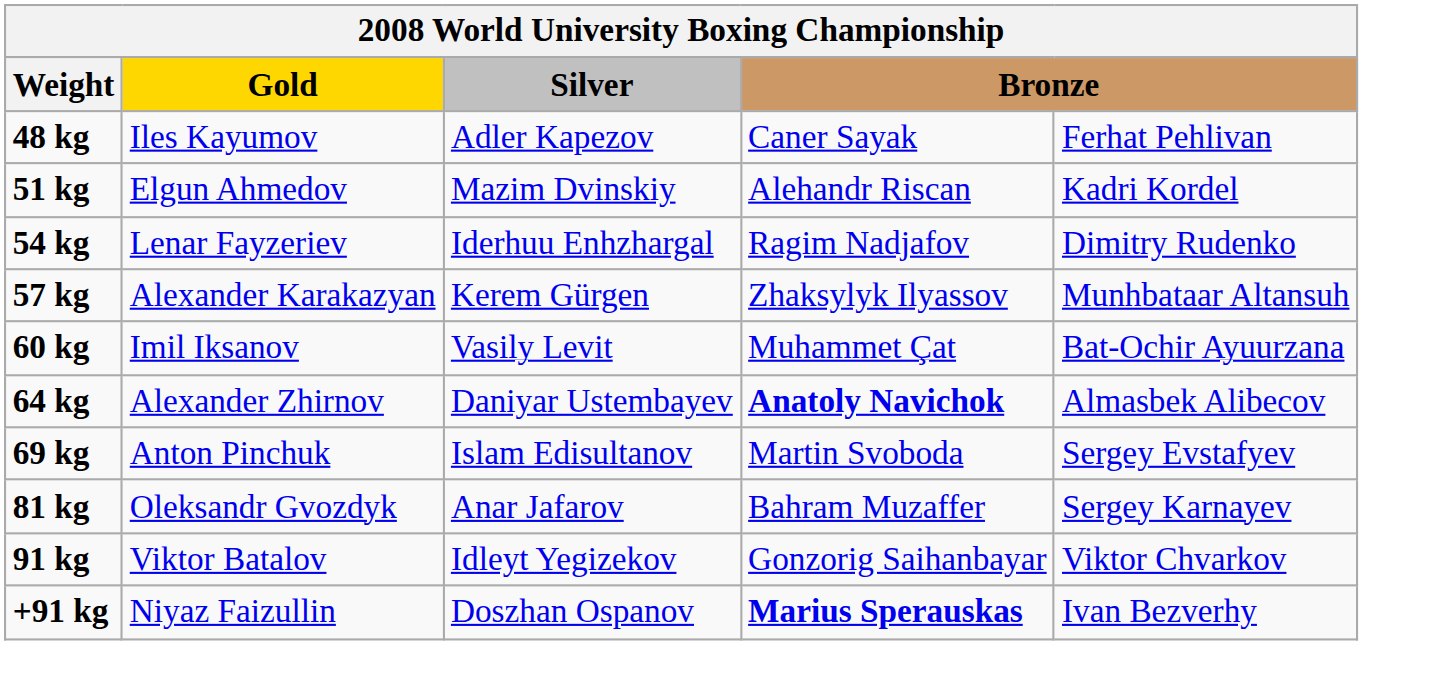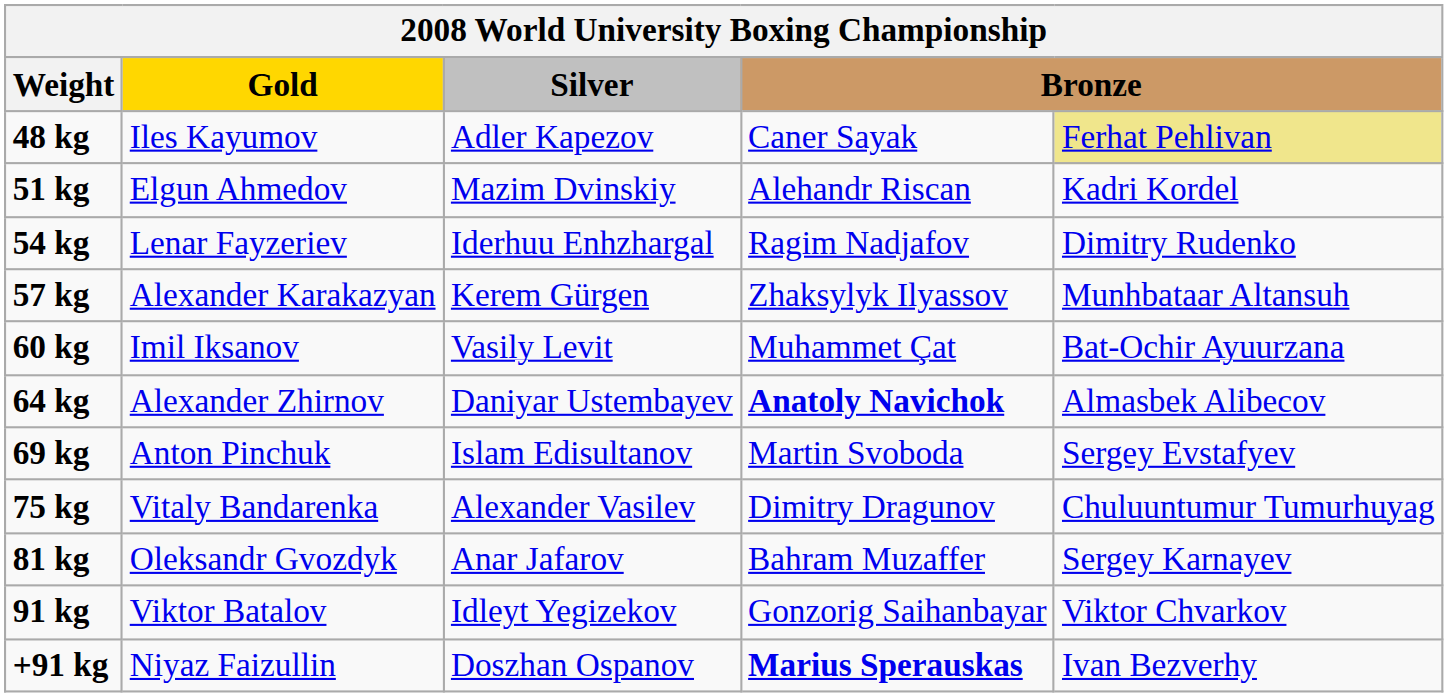48 kg | column 5: no background -> khaki background
+ row: 75 kg | Vitaly Bandarenka | Alexander Vasilev | Dimitry Dragunov | Chuluuntumur Tumurhuyag
